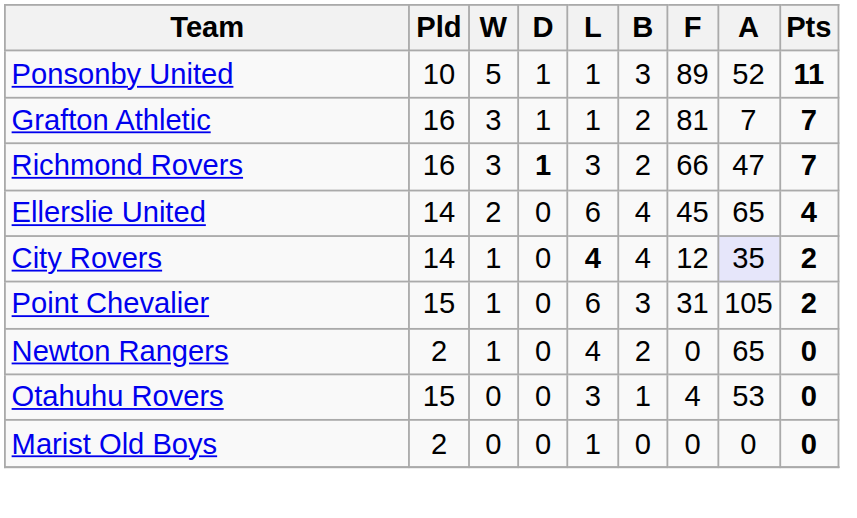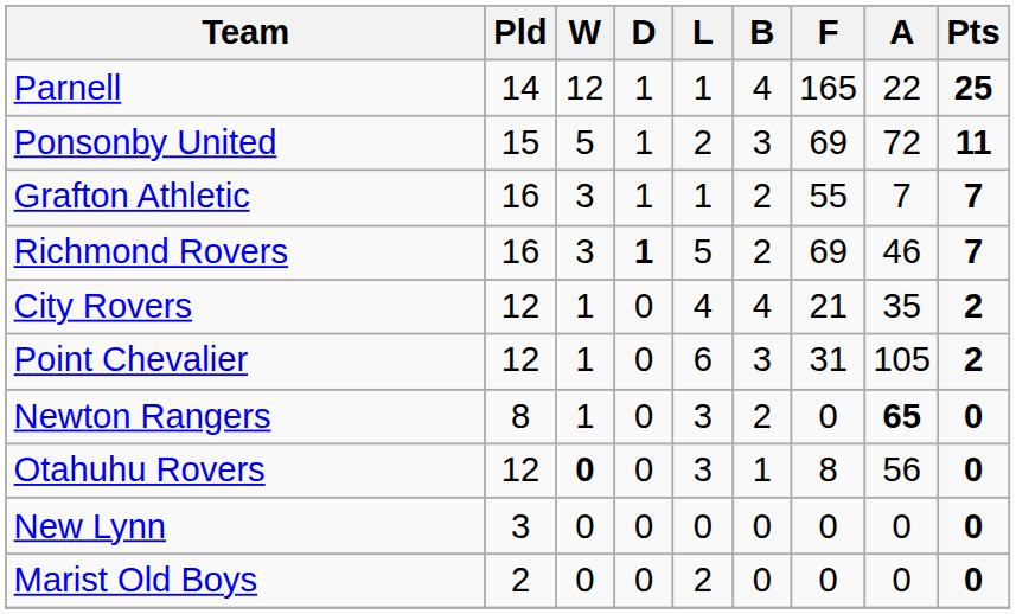+ row: Parnell | 14 | 12 | 1 | 1 | 4 | 165 | 22 | 25
Ponsonby United | Pld: 10 -> 15
Ponsonby United | L: 1 -> 2
Ponsonby United | F: 89 -> 69
Ponsonby United | A: 52 -> 72
Grafton Athletic | F: 81 -> 55
Richmond Rovers | L: 3 -> 5
Richmond Rovers | F: 66 -> 69
Richmond Rovers | A: 47 -> 46
- row: Ellerslie United | 14 | 2 | 0 | 6 | 4 | 45 | 65 | 4
City Rovers | Pld: 14 -> 12
City Rovers | L: bold -> normal
City Rovers | F: 12 -> 21
City Rovers | A: lavender background -> no background
Point Chevalier | Pld: 15 -> 12
Newton Rangers | Pld: 2 -> 8
Newton Rangers | L: 4 -> 3
Newton Rangers | A: normal -> bold
Otahuhu Rovers | Pld: 15 -> 12
Otahuhu Rovers | W: normal -> bold
Otahuhu Rovers | F: 4 -> 8
Otahuhu Rovers | A: 53 -> 56
+ row: New Lynn | 3 | 0 | 0 | 0 | 0 | 0 | 0 | 0
Marist Old Boys | L: 1 -> 2
